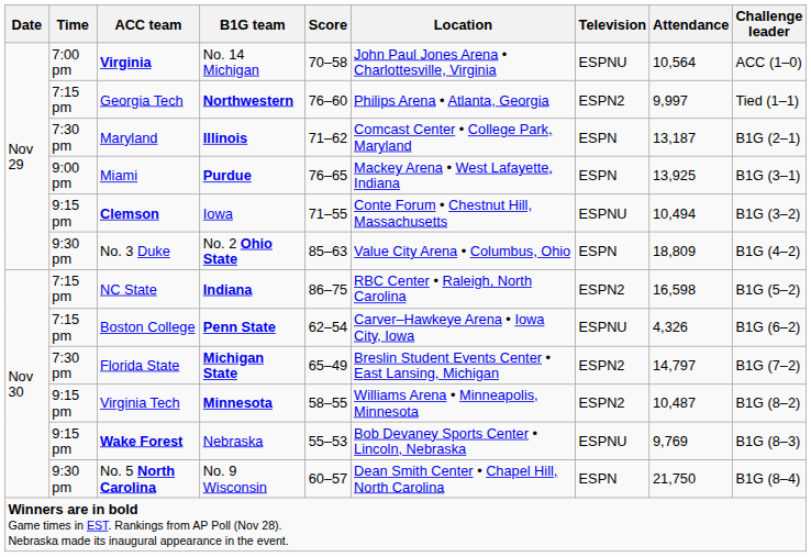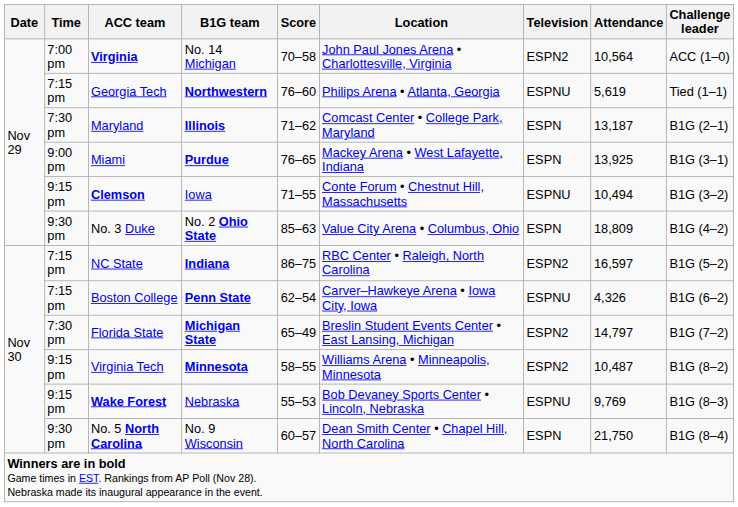Virginia | Television: ESPNU -> ESPN2
Georgia Tech | Television: ESPN2 -> ESPNU
Georgia Tech | Attendance: 9,997 -> 5,619
NC State | Attendance: 16,598 -> 16,597
